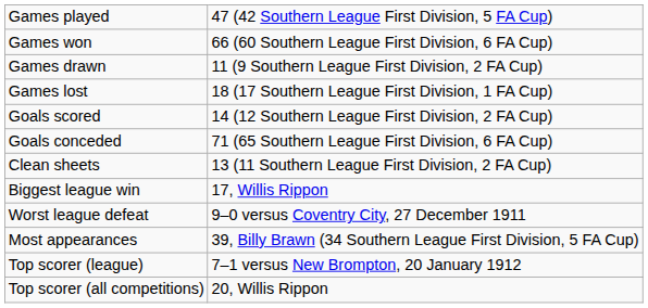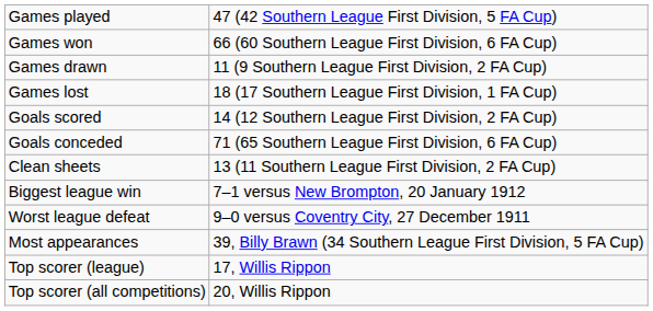Biggest league win | column 2: 17, Willis Rippon -> 7–1 versus New Brompton, 20 January 1912
Top scorer (league) | column 2: 7–1 versus New Brompton, 20 January 1912 -> 17, Willis Rippon
